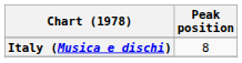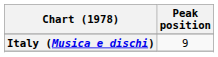Italy (Musica e dischi) | Peak position: 8 -> 9
